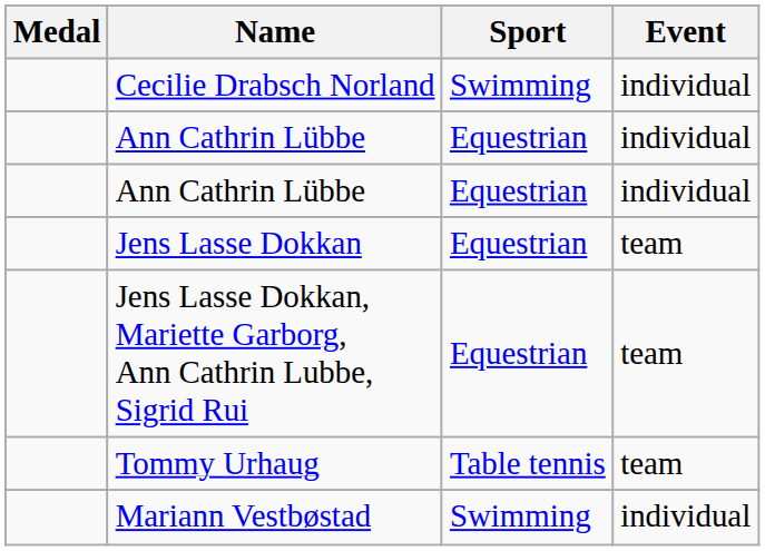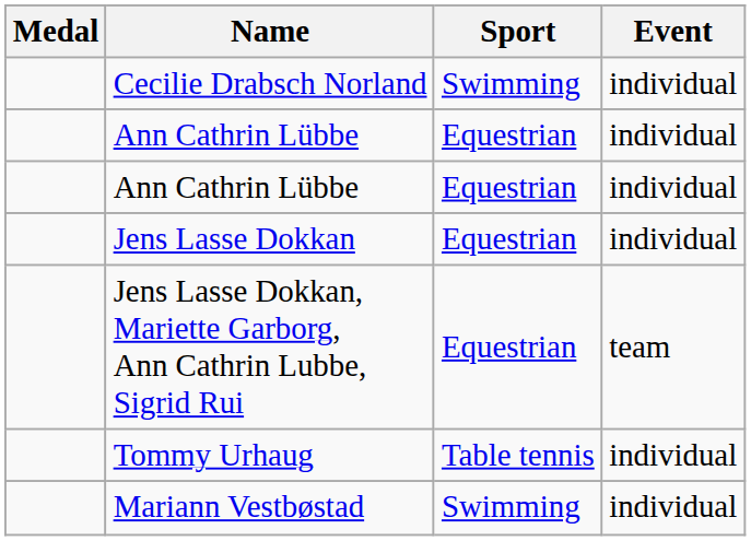Jens Lasse Dokkan | Event: team -> individual
Tommy Urhaug | Event: team -> individual
